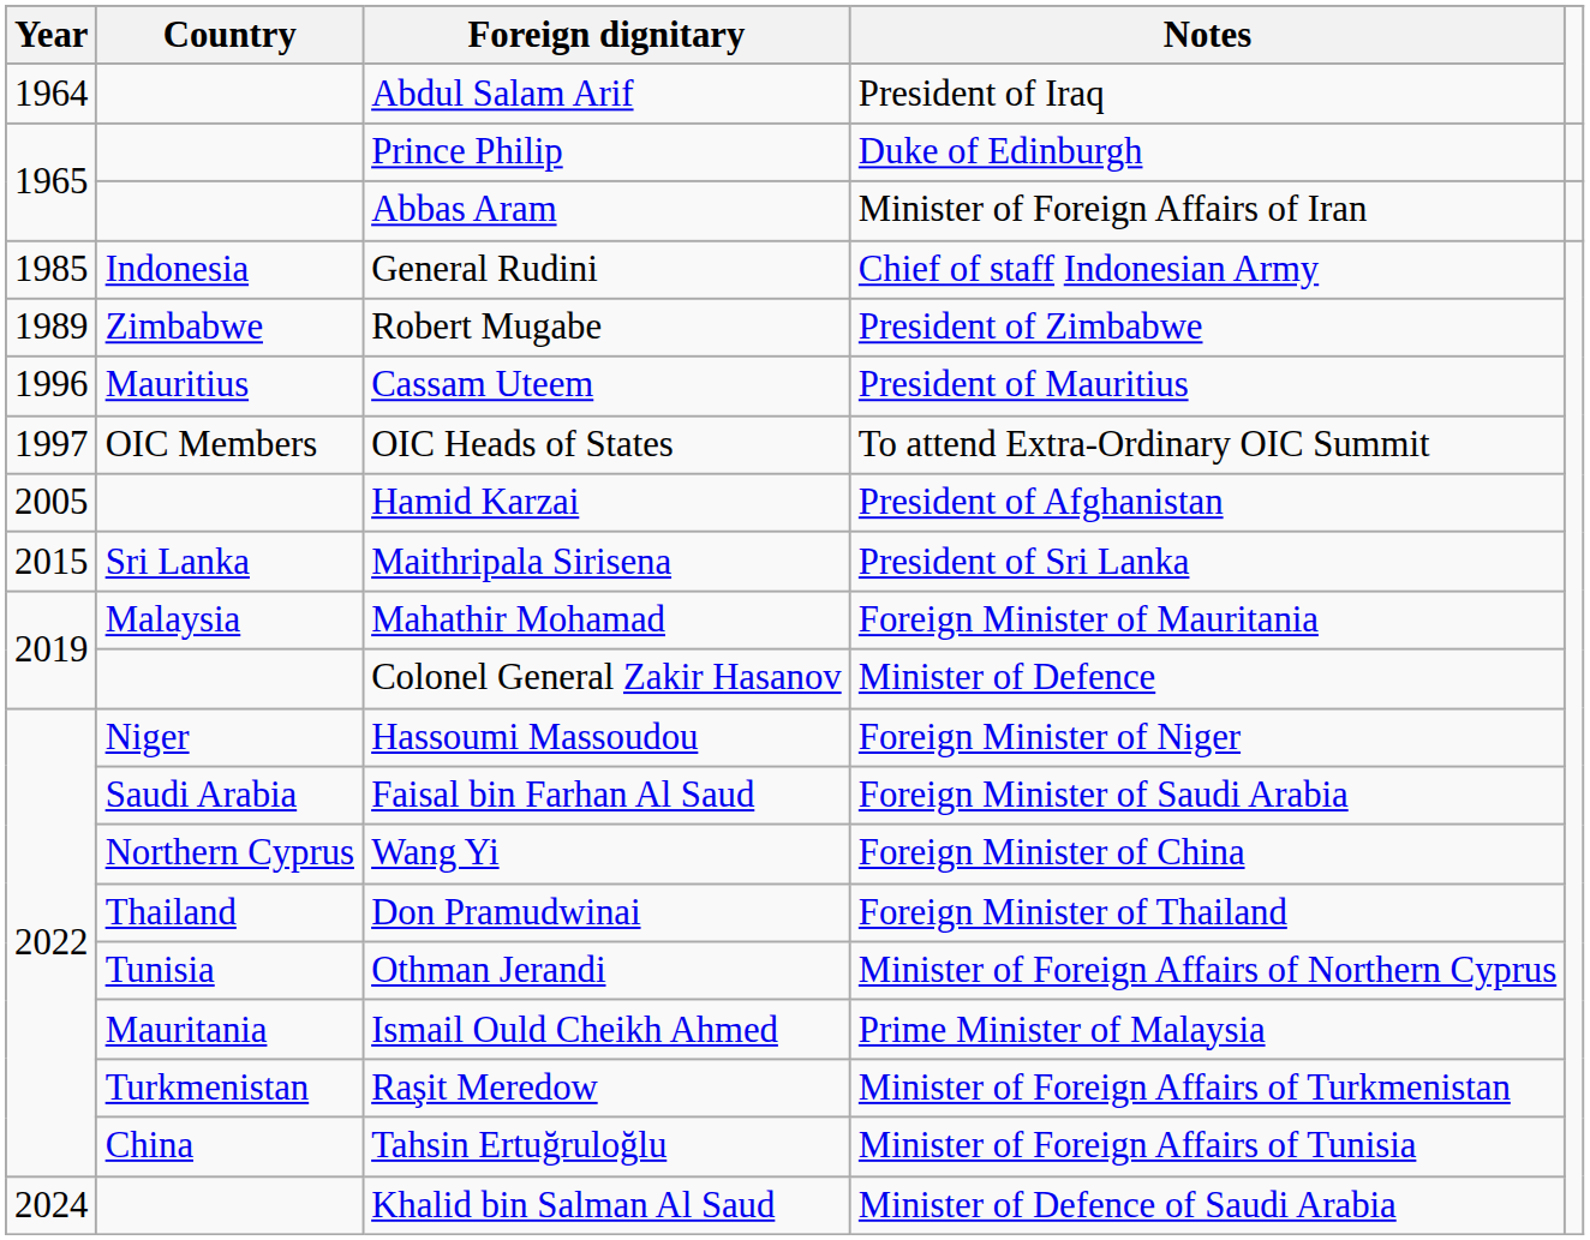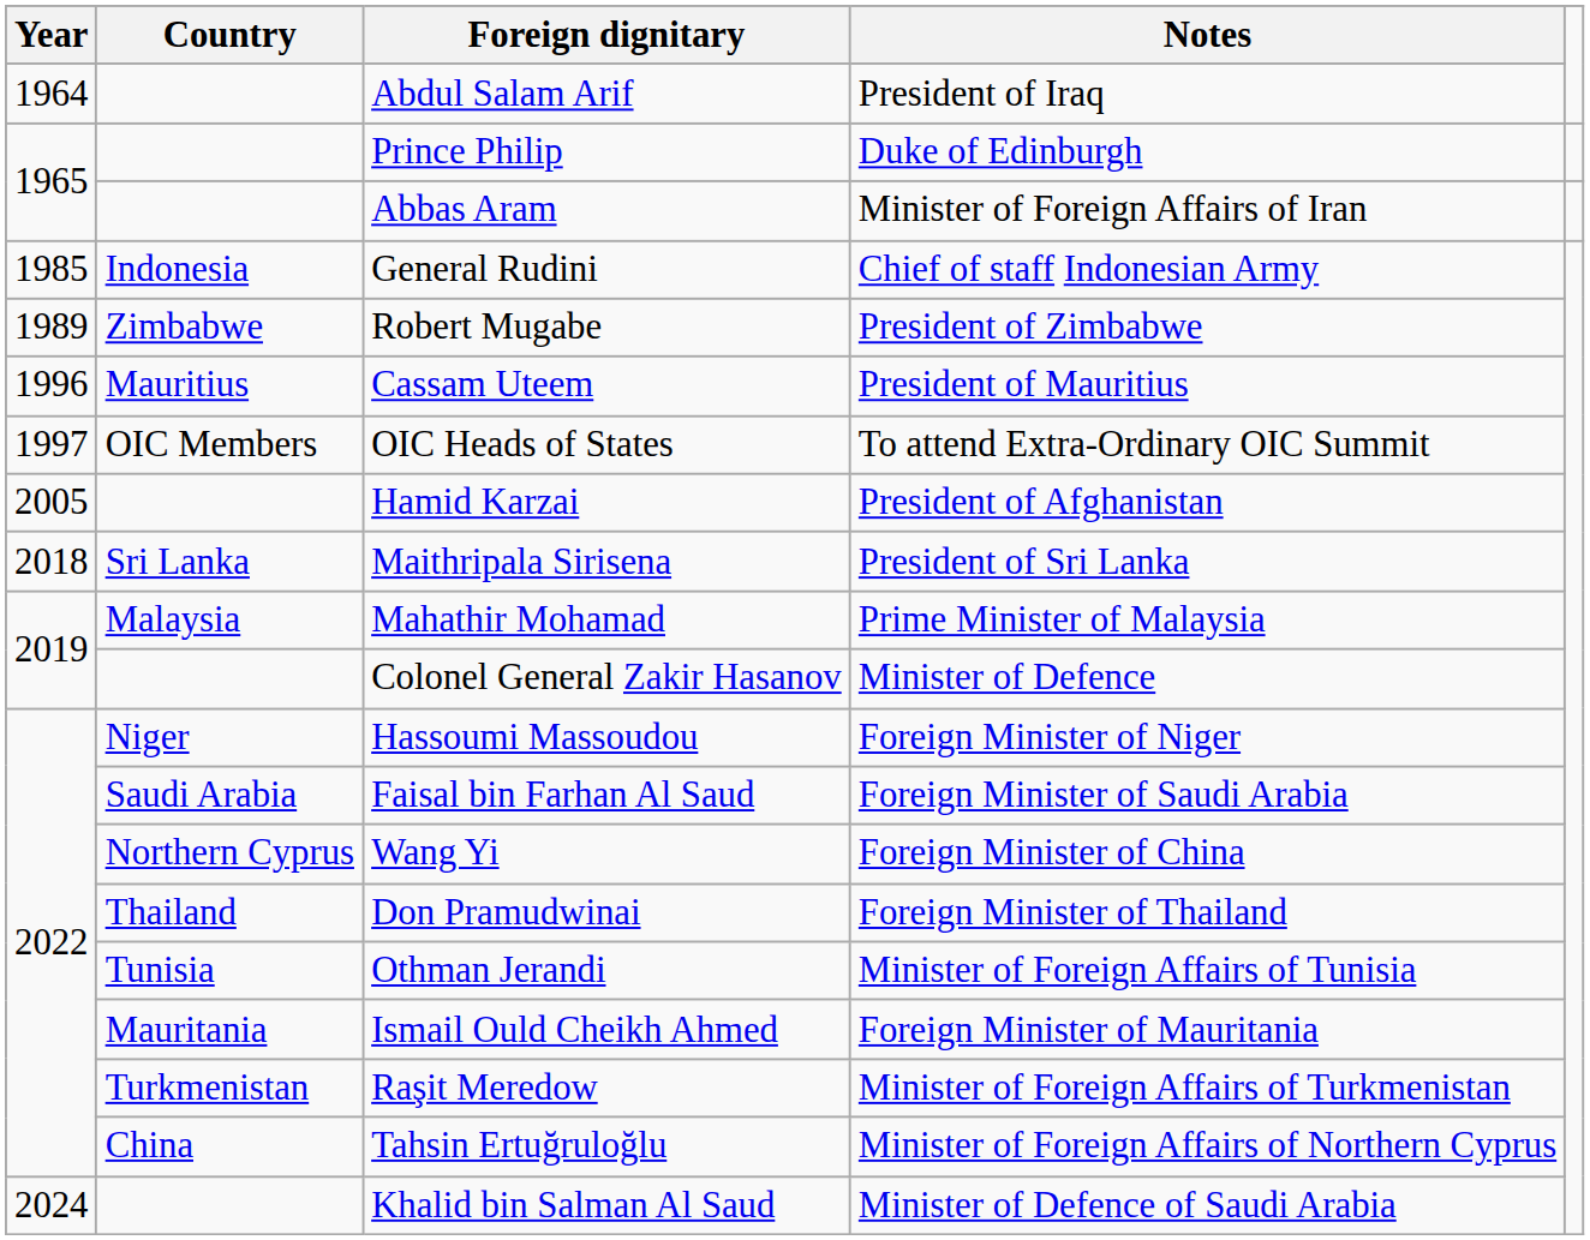Maithripala Sirisena | Year: 2015 -> 2018
Mahathir Mohamad | Notes: Foreign Minister of Mauritania -> Prime Minister of Malaysia
Othman Jerandi | Notes: Minister of Foreign Affairs of Northern Cyprus -> Minister of Foreign Affairs of Tunisia
Ismail Ould Cheikh Ahmed | Notes: Prime Minister of Malaysia -> Foreign Minister of Mauritania
Tahsin Ertuğruloğlu | Notes: Minister of Foreign Affairs of Tunisia -> Minister of Foreign Affairs of Northern Cyprus
